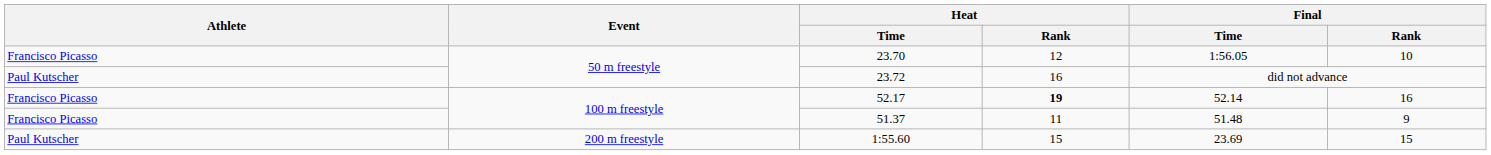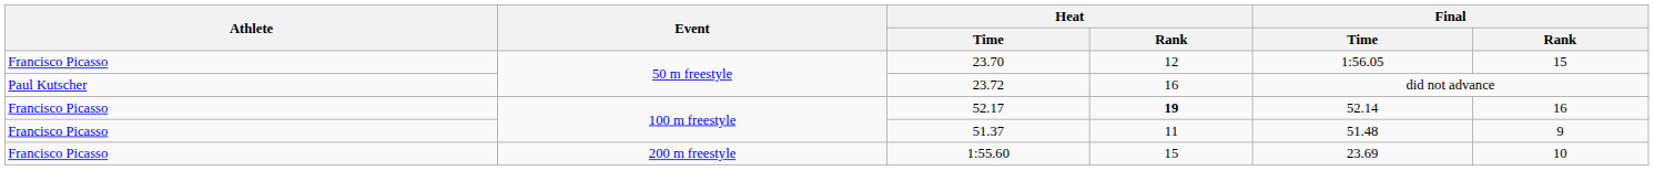23.70 | Final / Rank: 10 -> 15
1:55.60 | Athlete: Paul Kutscher -> Francisco Picasso
1:55.60 | Final / Rank: 15 -> 10
